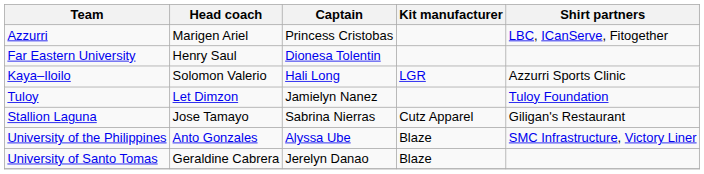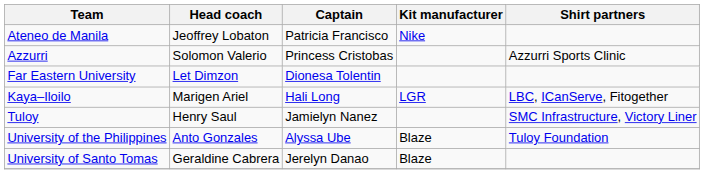+ row: Ateneo de Manila | Jeoffrey Lobaton | Patricia Francisco | Nike
Azzurri | Head coach: Marigen Ariel -> Solomon Valerio
Azzurri | Shirt partners: LBC, ICanServe, Fitogether -> Azzurri Sports Clinic
Far Eastern University | Head coach: Henry Saul -> Let Dimzon
Kaya–Iloilo | Head coach: Solomon Valerio -> Marigen Ariel
Kaya–Iloilo | Shirt partners: Azzurri Sports Clinic -> LBC, ICanServe, Fitogether
Tuloy | Head coach: Let Dimzon -> Henry Saul
Tuloy | Shirt partners: Tuloy Foundation -> SMC Infrastructure, Victory Liner
- row: Stallion Laguna | Jose Tamayo | Sabrina Nierras | Cutz Apparel | Giligan's Restaurant
University of the Philippines | Shirt partners: SMC Infrastructure, Victory Liner -> Tuloy Foundation
